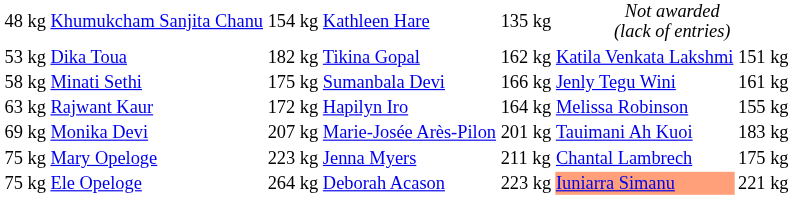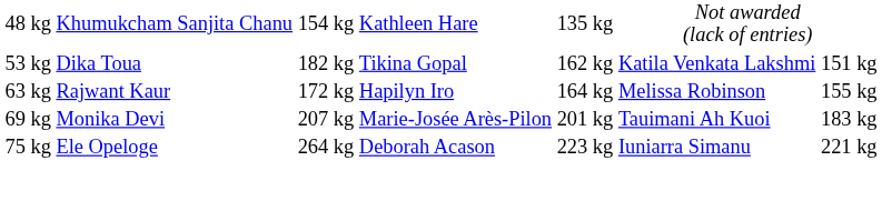- row: 58 kg | Minati Sethi | 175 kg | Sumanbala Devi | 166 kg | Jenly Tegu Wini | 161 kg
- row: 75 kg | Mary Opeloge | 223 kg | Jenna Myers | 211 kg | Chantal Lambrech | 175 kg
Ele Opeloge | column 6: lightsalmon background -> no background
